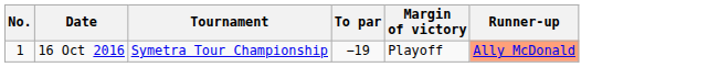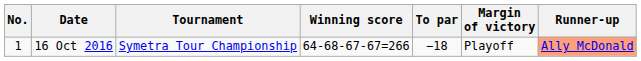+ column: Winning score | 64-68-67-67=266
16 Oct 2016 | To par: −19 -> −18
